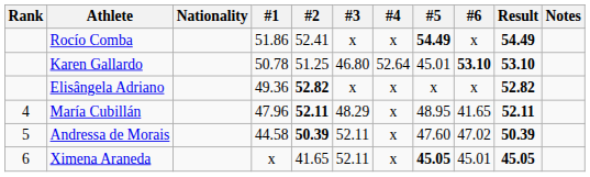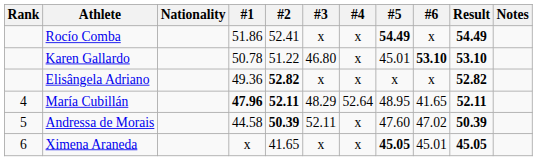Karen Gallardo | #2: 51.25 -> 51.22
Karen Gallardo | #4: 52.64 -> x
María Cubillán | #1: normal -> bold
María Cubillán | #4: x -> 52.64
Ximena Araneda | #3: 52.11 -> x
